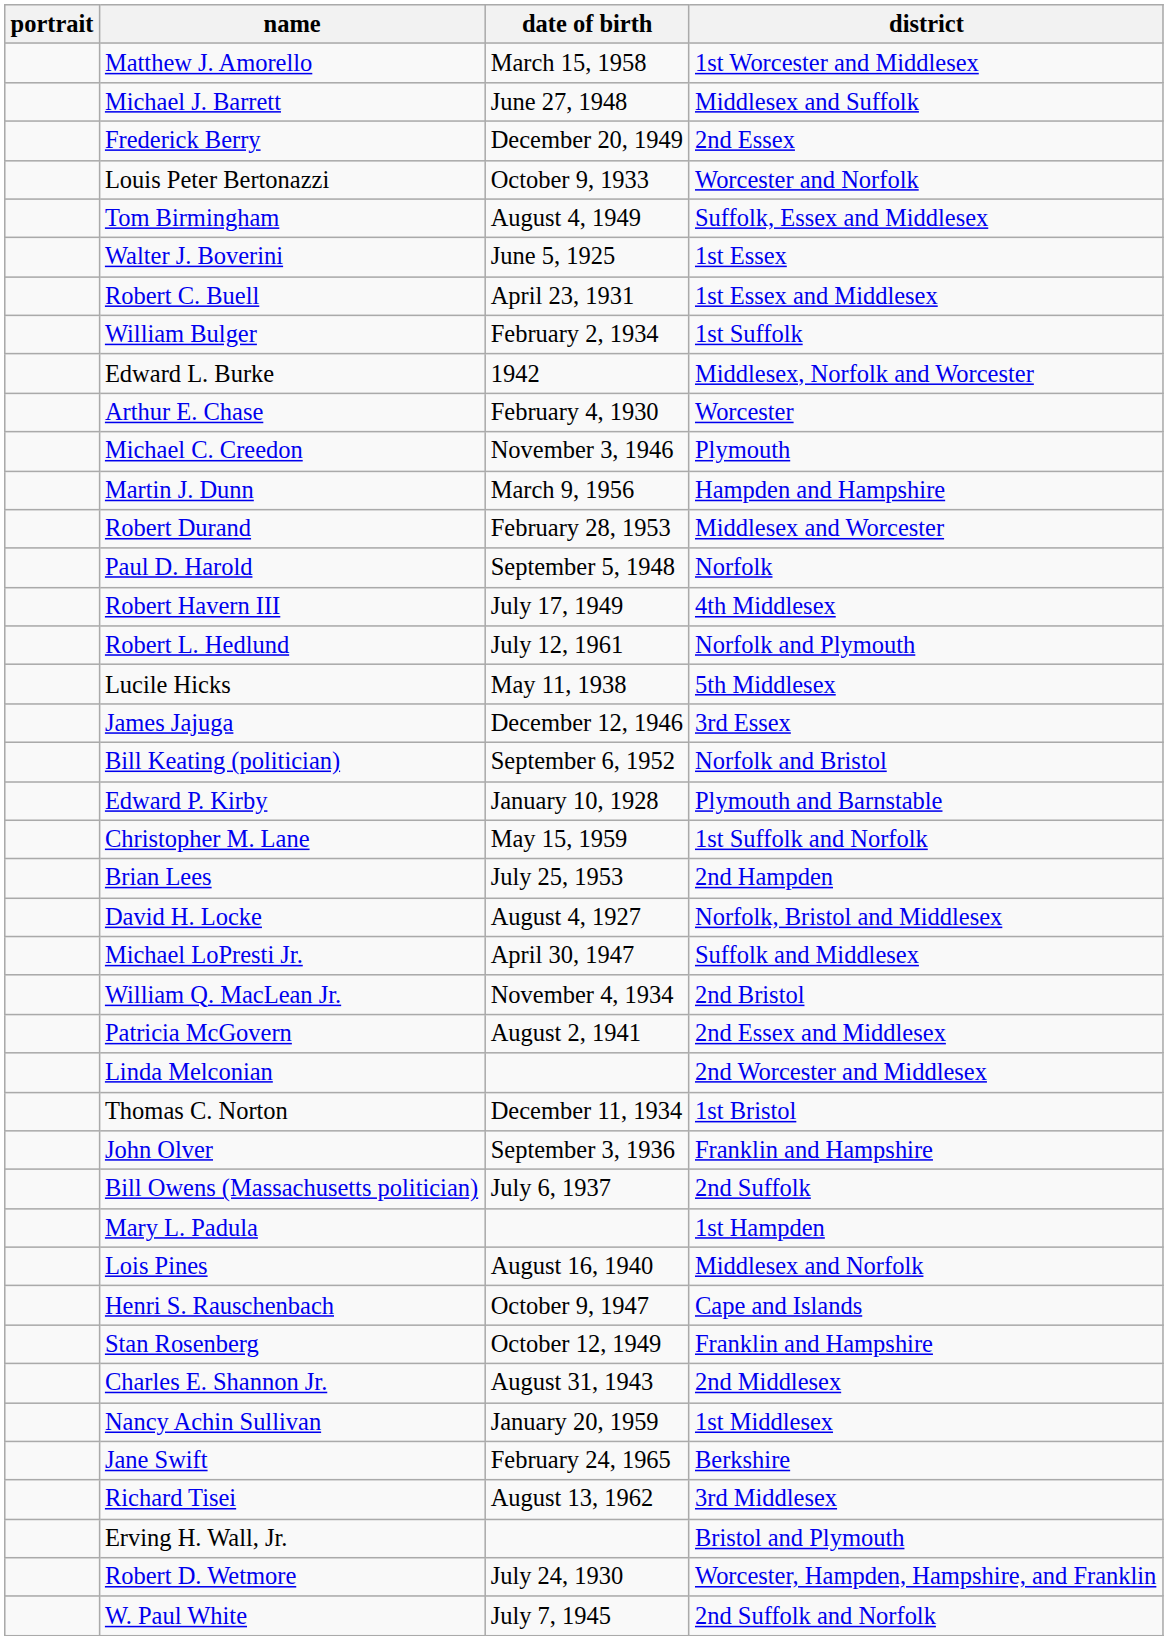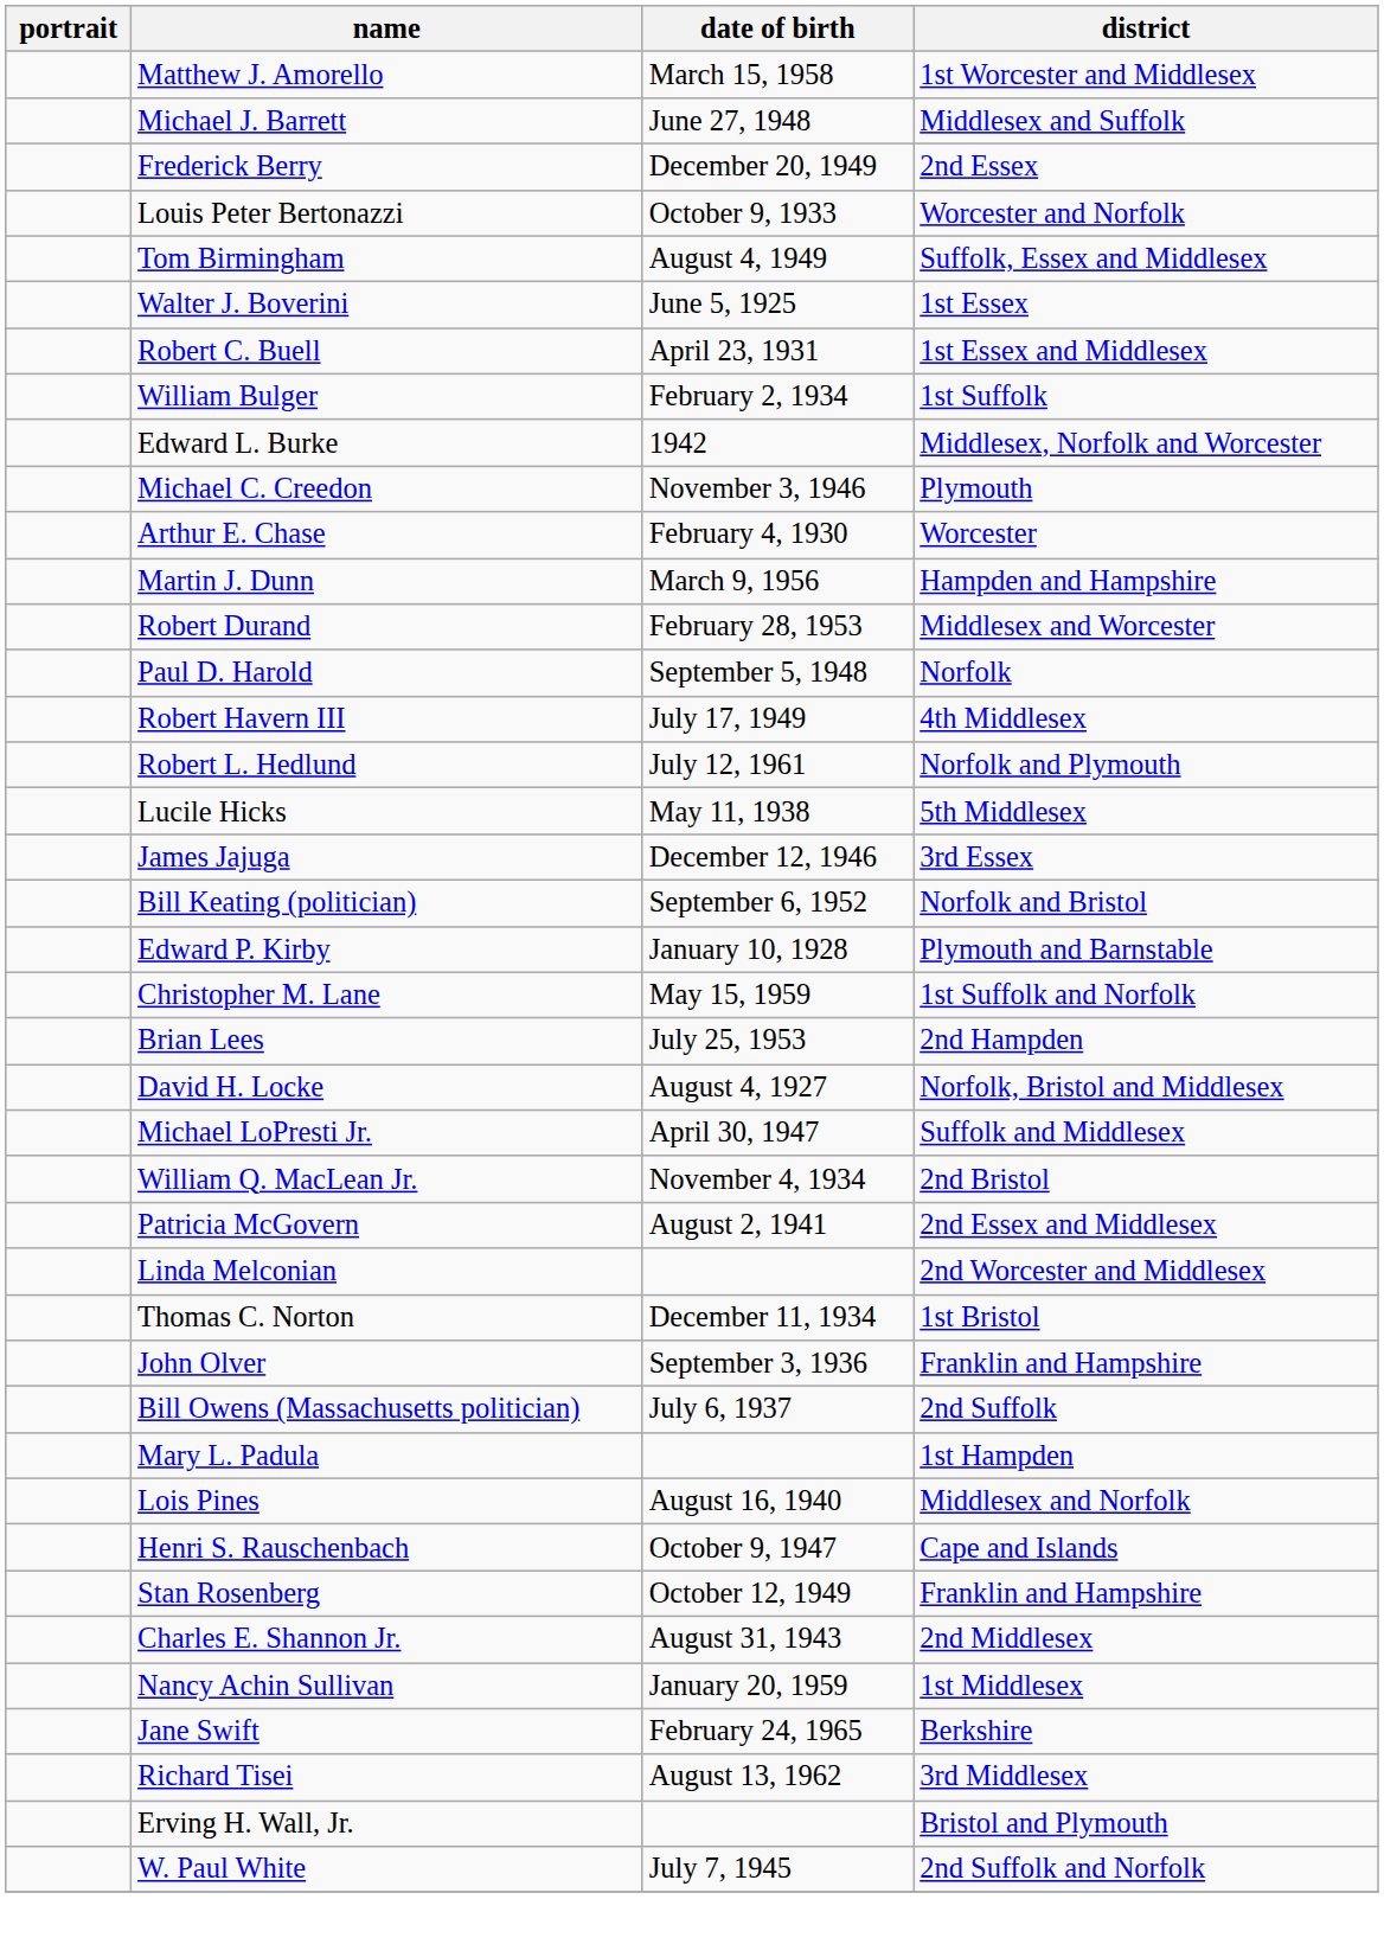rows swapped: Arthur E. Chase <-> Michael C. Creedon
- row: Robert D. Wetmore | July 24, 1930 | Worcester, Hampden, Hampshire, and Franklin
